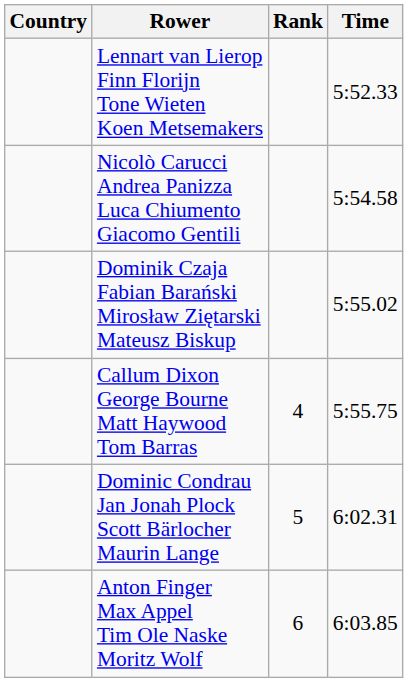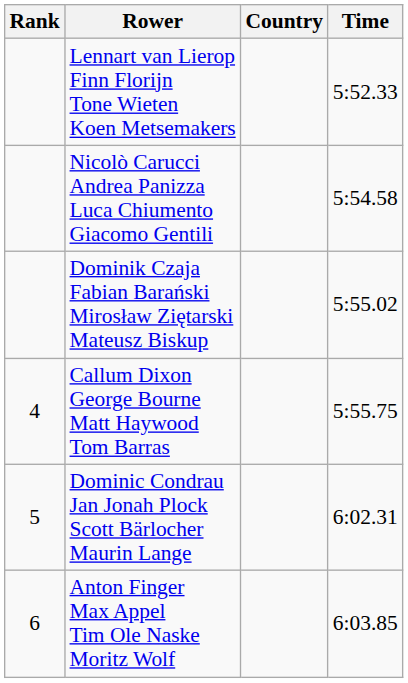columns swapped: Rank <-> Country
